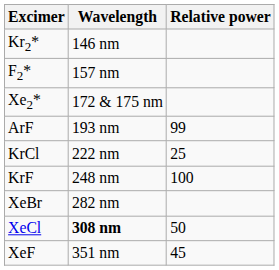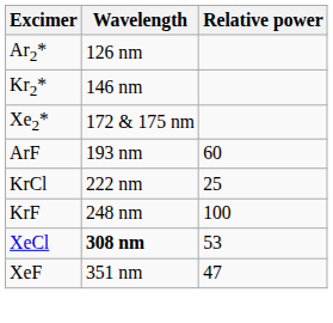+ row: Ar2* | 126 nm
- row: F2* | 157 nm
ArF | Relative power: 99 -> 60
- row: XeBr | 282 nm
XeCl | Relative power: 50 -> 53
XeF | Relative power: 45 -> 47
